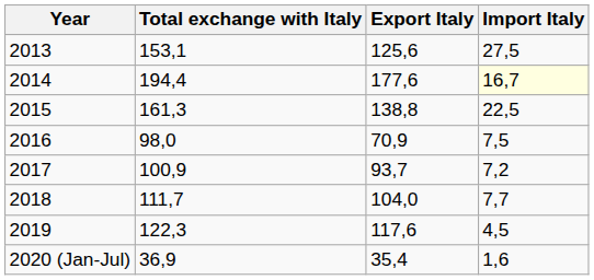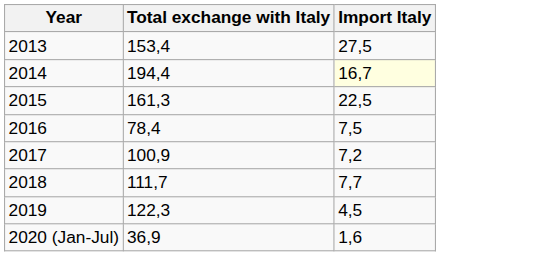- column: Export Italy | 125,6 | 177,6 | 138,8 | 70,9 | 93,7 | 104,0 | 117,6 | 35,4
2013 | Total exchange with Italy: 153,1 -> 153,4
2016 | Total exchange with Italy: 98,0 -> 78,4
